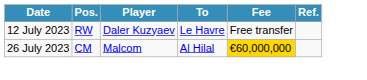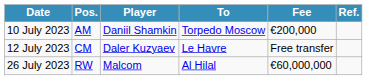+ row: 10 July 2023 | AM | Daniil Shamkin | Torpedo Moscow | €200,000
12 July 2023 | Pos.: RW -> CM
26 July 2023 | Pos.: CM -> RW
26 July 2023 | Fee: gold background -> no background
